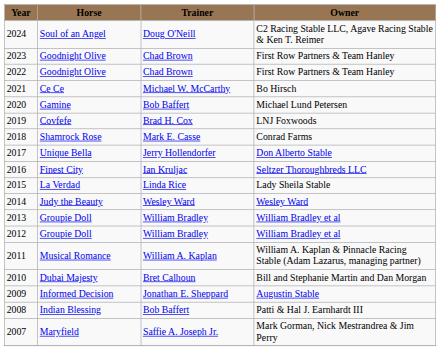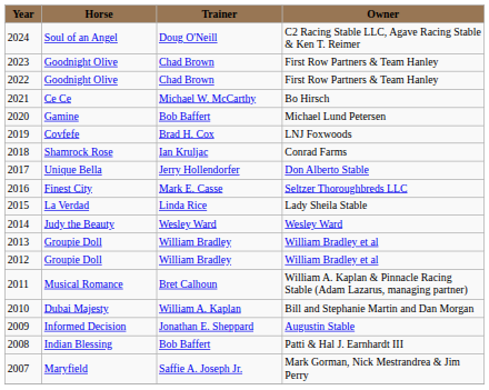2018 | column 3: Mark E. Casse -> Ian Kruljac
2016 | column 3: Ian Kruljac -> Mark E. Casse
2011 | column 3: William A. Kaplan -> Bret Calhoun
2010 | column 3: Bret Calhoun -> William A. Kaplan
